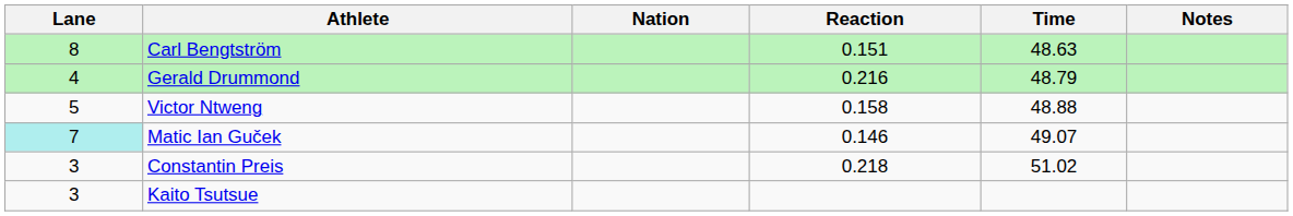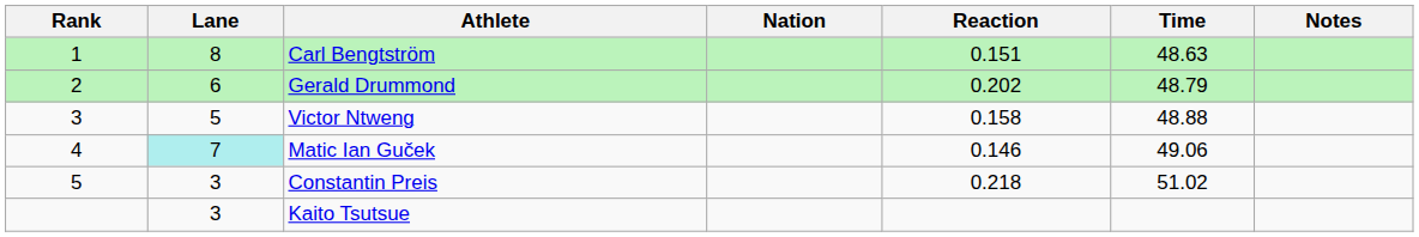+ column: Rank | 1 | 2 | 3 | 4 | 5
Gerald Drummond | Lane: 4 -> 6
Gerald Drummond | Reaction: 0.216 -> 0.202
Matic Ian Guček | Time: 49.07 -> 49.06
